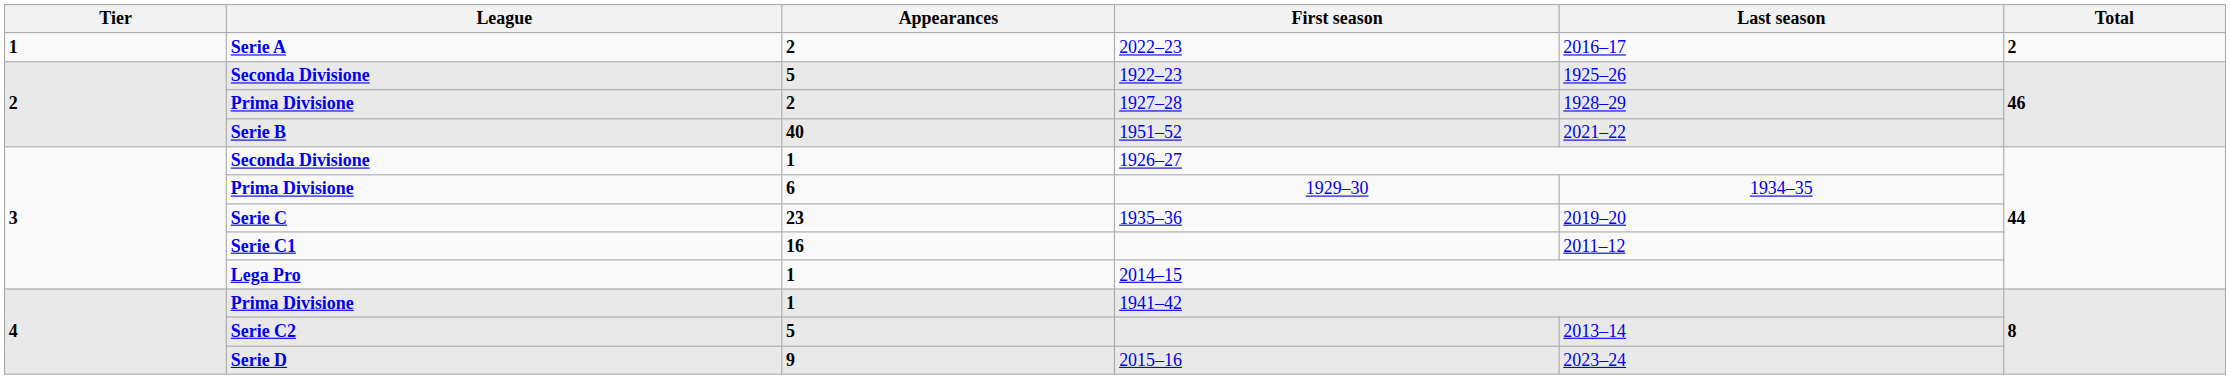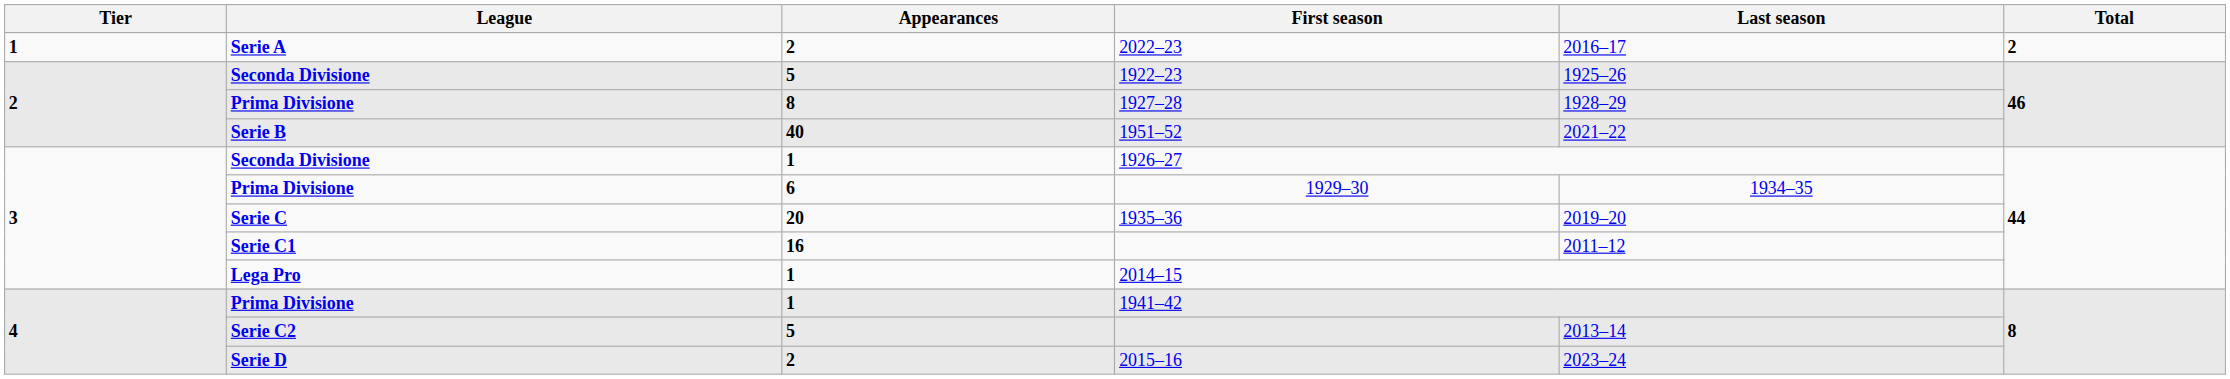1927–28 | Appearances: 2 -> 8
1935–36 | Appearances: 23 -> 20
2015–16 | Appearances: 9 -> 2
